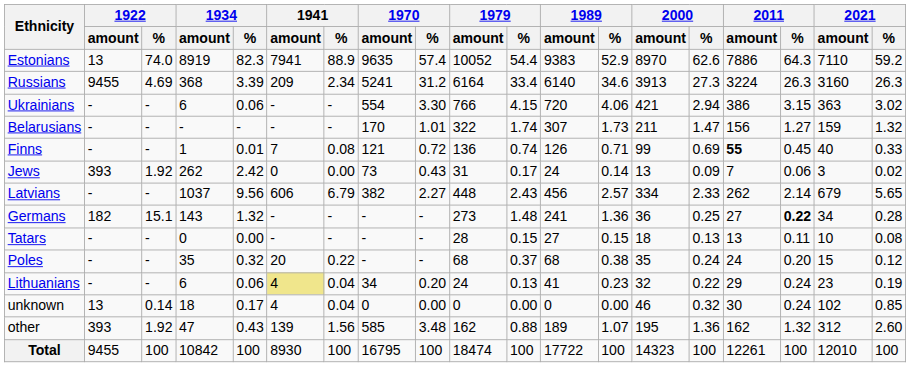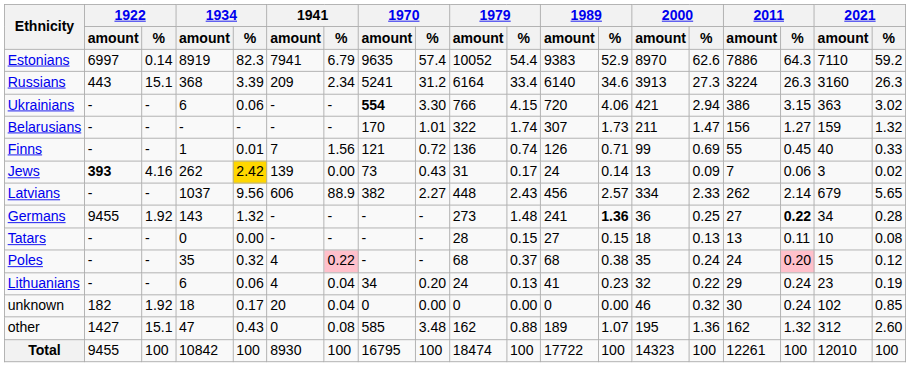Estonians | 1922 / amount: 13 -> 6997
Estonians | 1922 / %: 74.0 -> 0.14
Estonians | 1941 / %: 88.9 -> 6.79
Russians | 1922 / amount: 9455 -> 443
Russians | 1922 / %: 4.69 -> 15.1
Ukrainians | 1970 / amount: normal -> bold
Finns | 1941 / %: 0.08 -> 1.56
Finns | 2011 / amount: bold -> normal
Jews | 1922 / amount: normal -> bold
Jews | 1922 / %: 1.92 -> 4.16
Jews | 1934 / %: no background -> gold background
Jews | 1941 / amount: 0 -> 139
Latvians | 1941 / %: 6.79 -> 88.9
Germans | 1922 / amount: 182 -> 9455
Germans | 1922 / %: 15.1 -> 1.92
Germans | 1989 / %: normal -> bold
Poles | 1941 / amount: 20 -> 4
Poles | 1941 / %: no background -> pink background
Poles | 2011 / %: no background -> pink background
Lithuanians | 1941 / amount: khaki background -> no background
unknown | 1922 / amount: 13 -> 182
unknown | 1922 / %: 0.14 -> 1.92
unknown | 1941 / amount: 4 -> 20
other | 1922 / amount: 393 -> 1427
other | 1922 / %: 1.92 -> 15.1
other | 1941 / amount: 139 -> 0
other | 1941 / %: 1.56 -> 0.08
